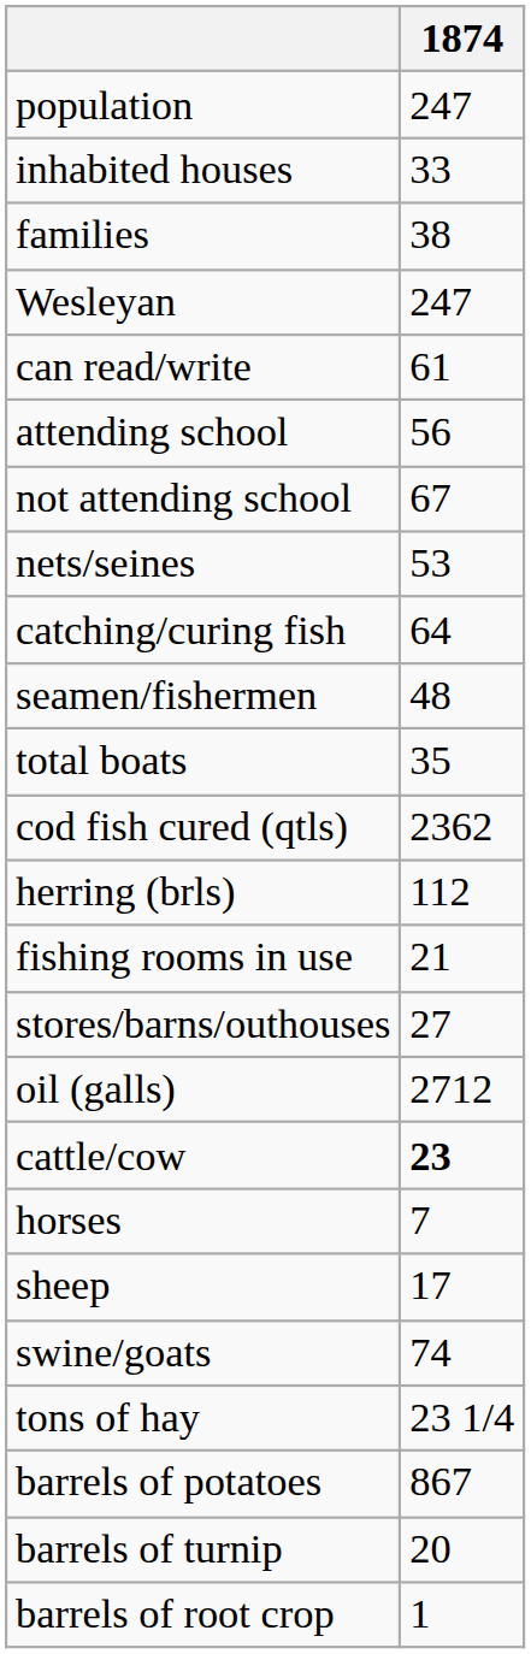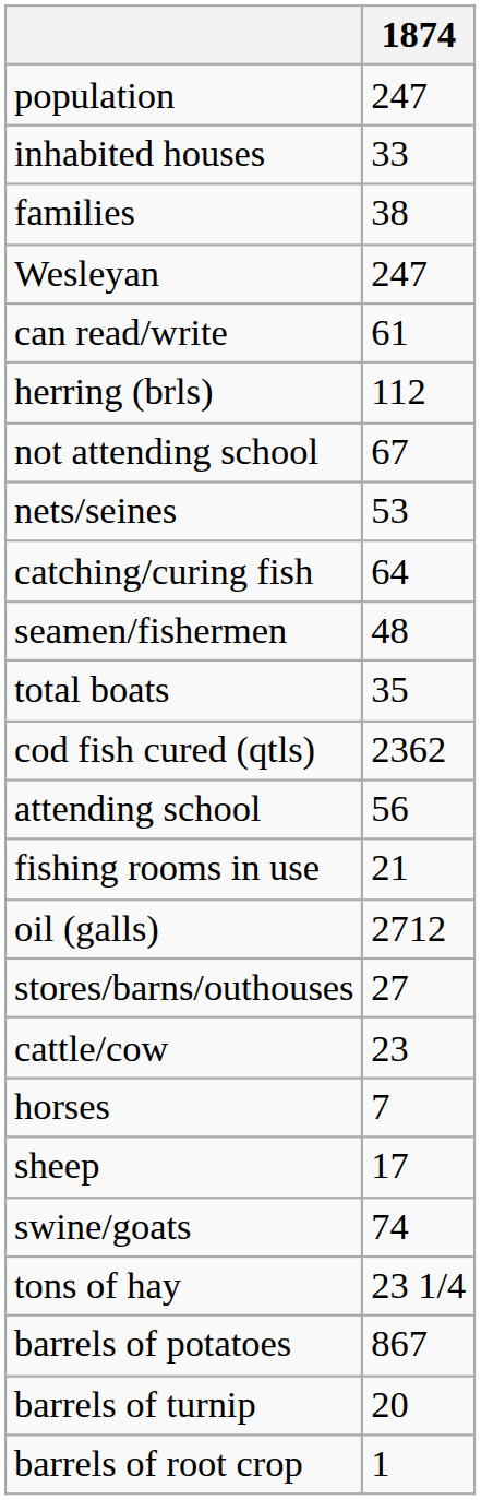rows swapped: attending school <-> herring (brls)
rows swapped: stores/barns/outhouses <-> oil (galls)
cattle/cow | 1874: bold -> normal
